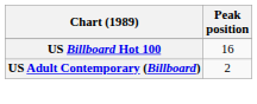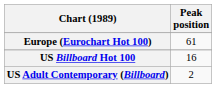+ row: Europe (Eurochart Hot 100) | 61
